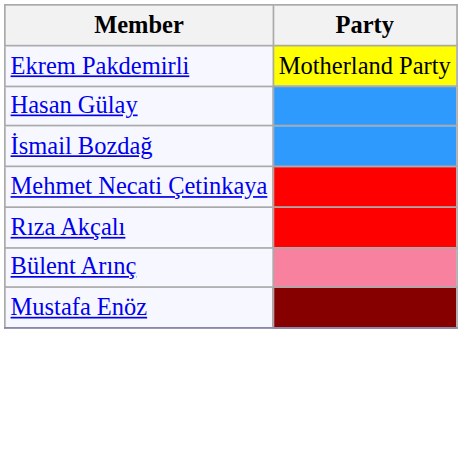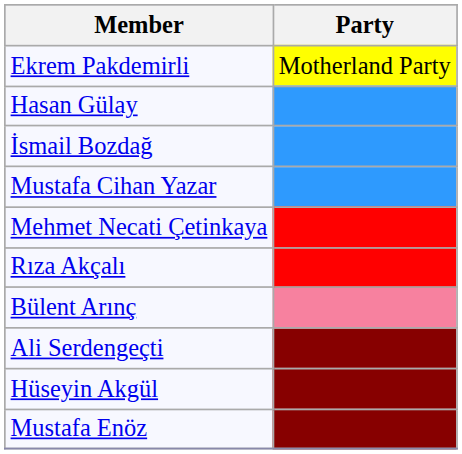+ row: Mustafa Cihan Yazar
+ row: Ali Serdengeçti
+ row: Hüseyin Akgül
